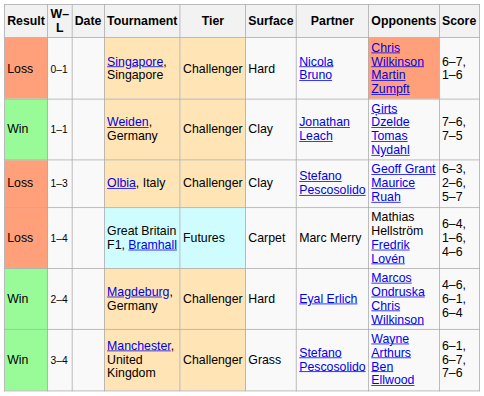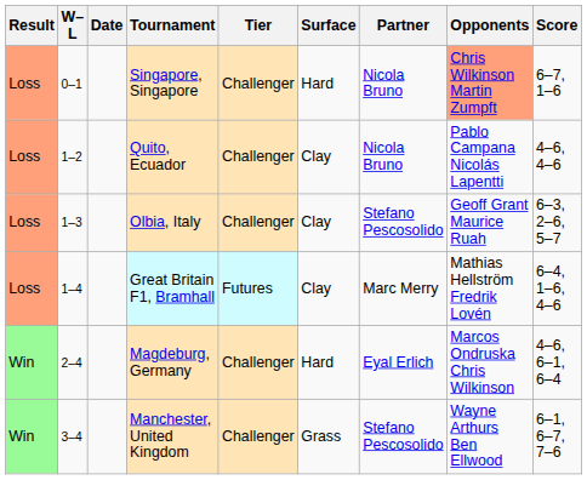- row: Win | 1–1 | Weiden, Germany | Challenger | Clay | Jonathan Leach | Ģirts Dzelde Tomas Nydahl | 7–6, 7–5
+ row: Loss | 1–2 | Quito, Ecuador | Challenger | Clay | Nicola Bruno | Pablo Campana Nicolás Lapentti | 4–6, 4–6
Great Britain F1, Bramhall | Surface: Carpet -> Clay
